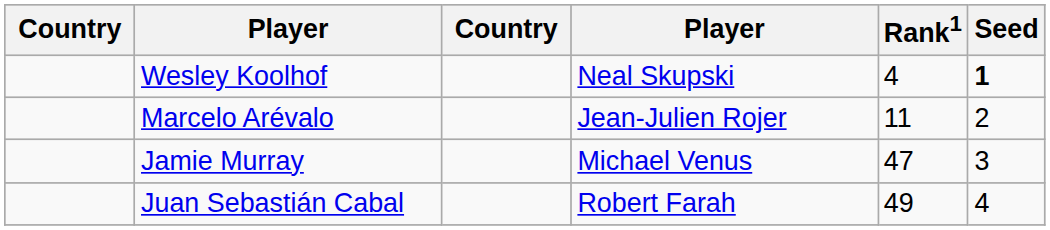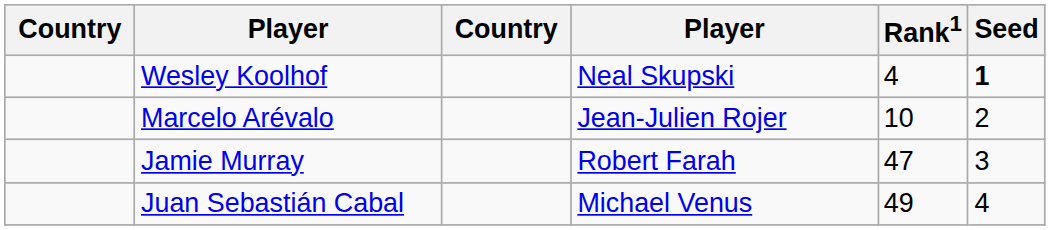Marcelo Arévalo | Rank1: 11 -> 10
Jamie Murray | column 4: Michael Venus -> Robert Farah
Juan Sebastián Cabal | column 4: Robert Farah -> Michael Venus
